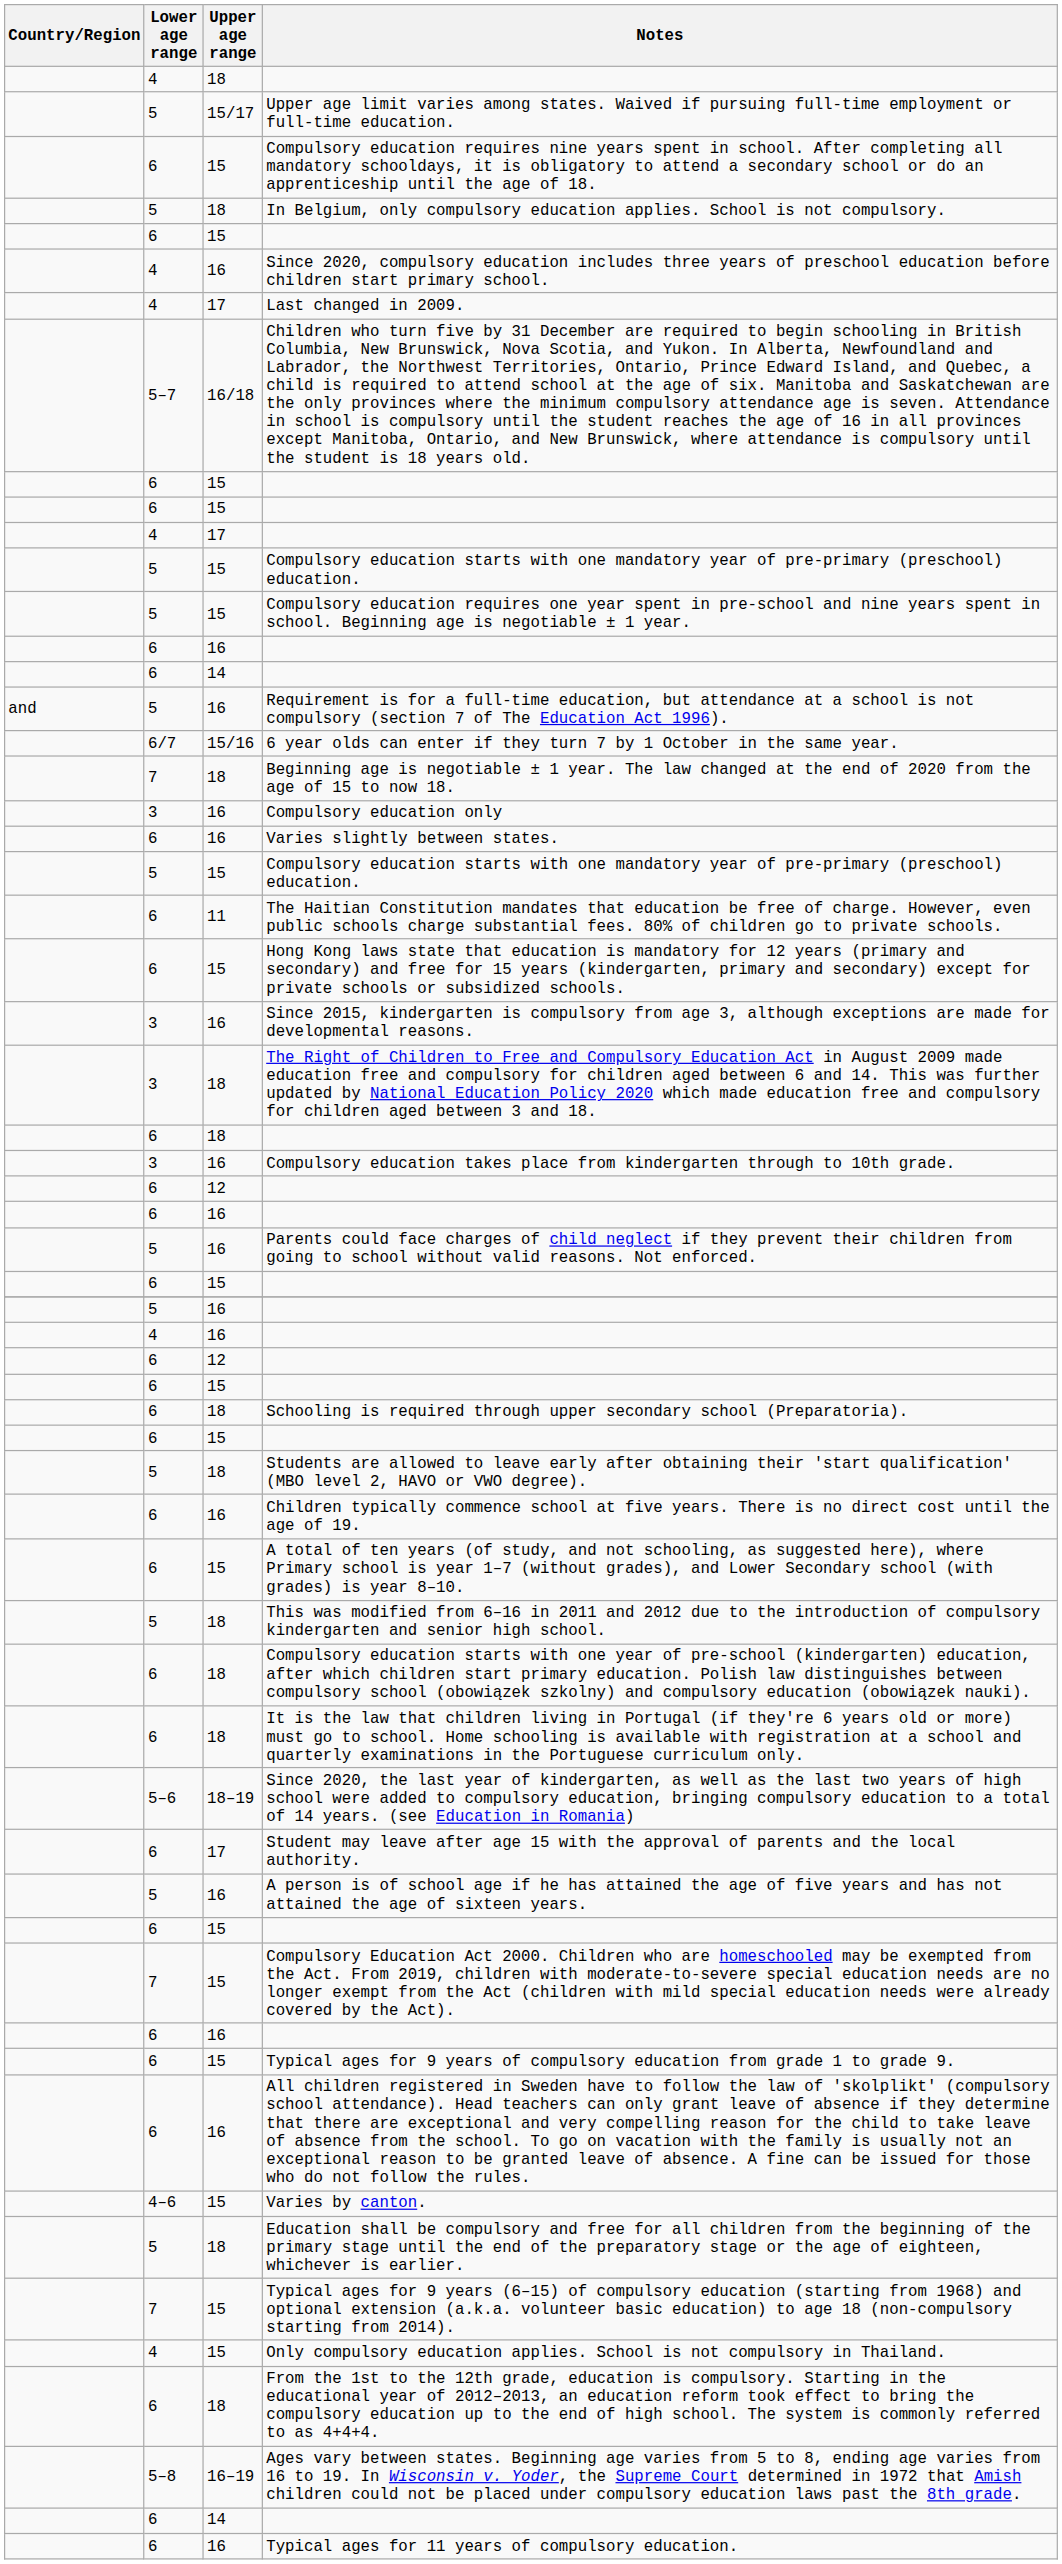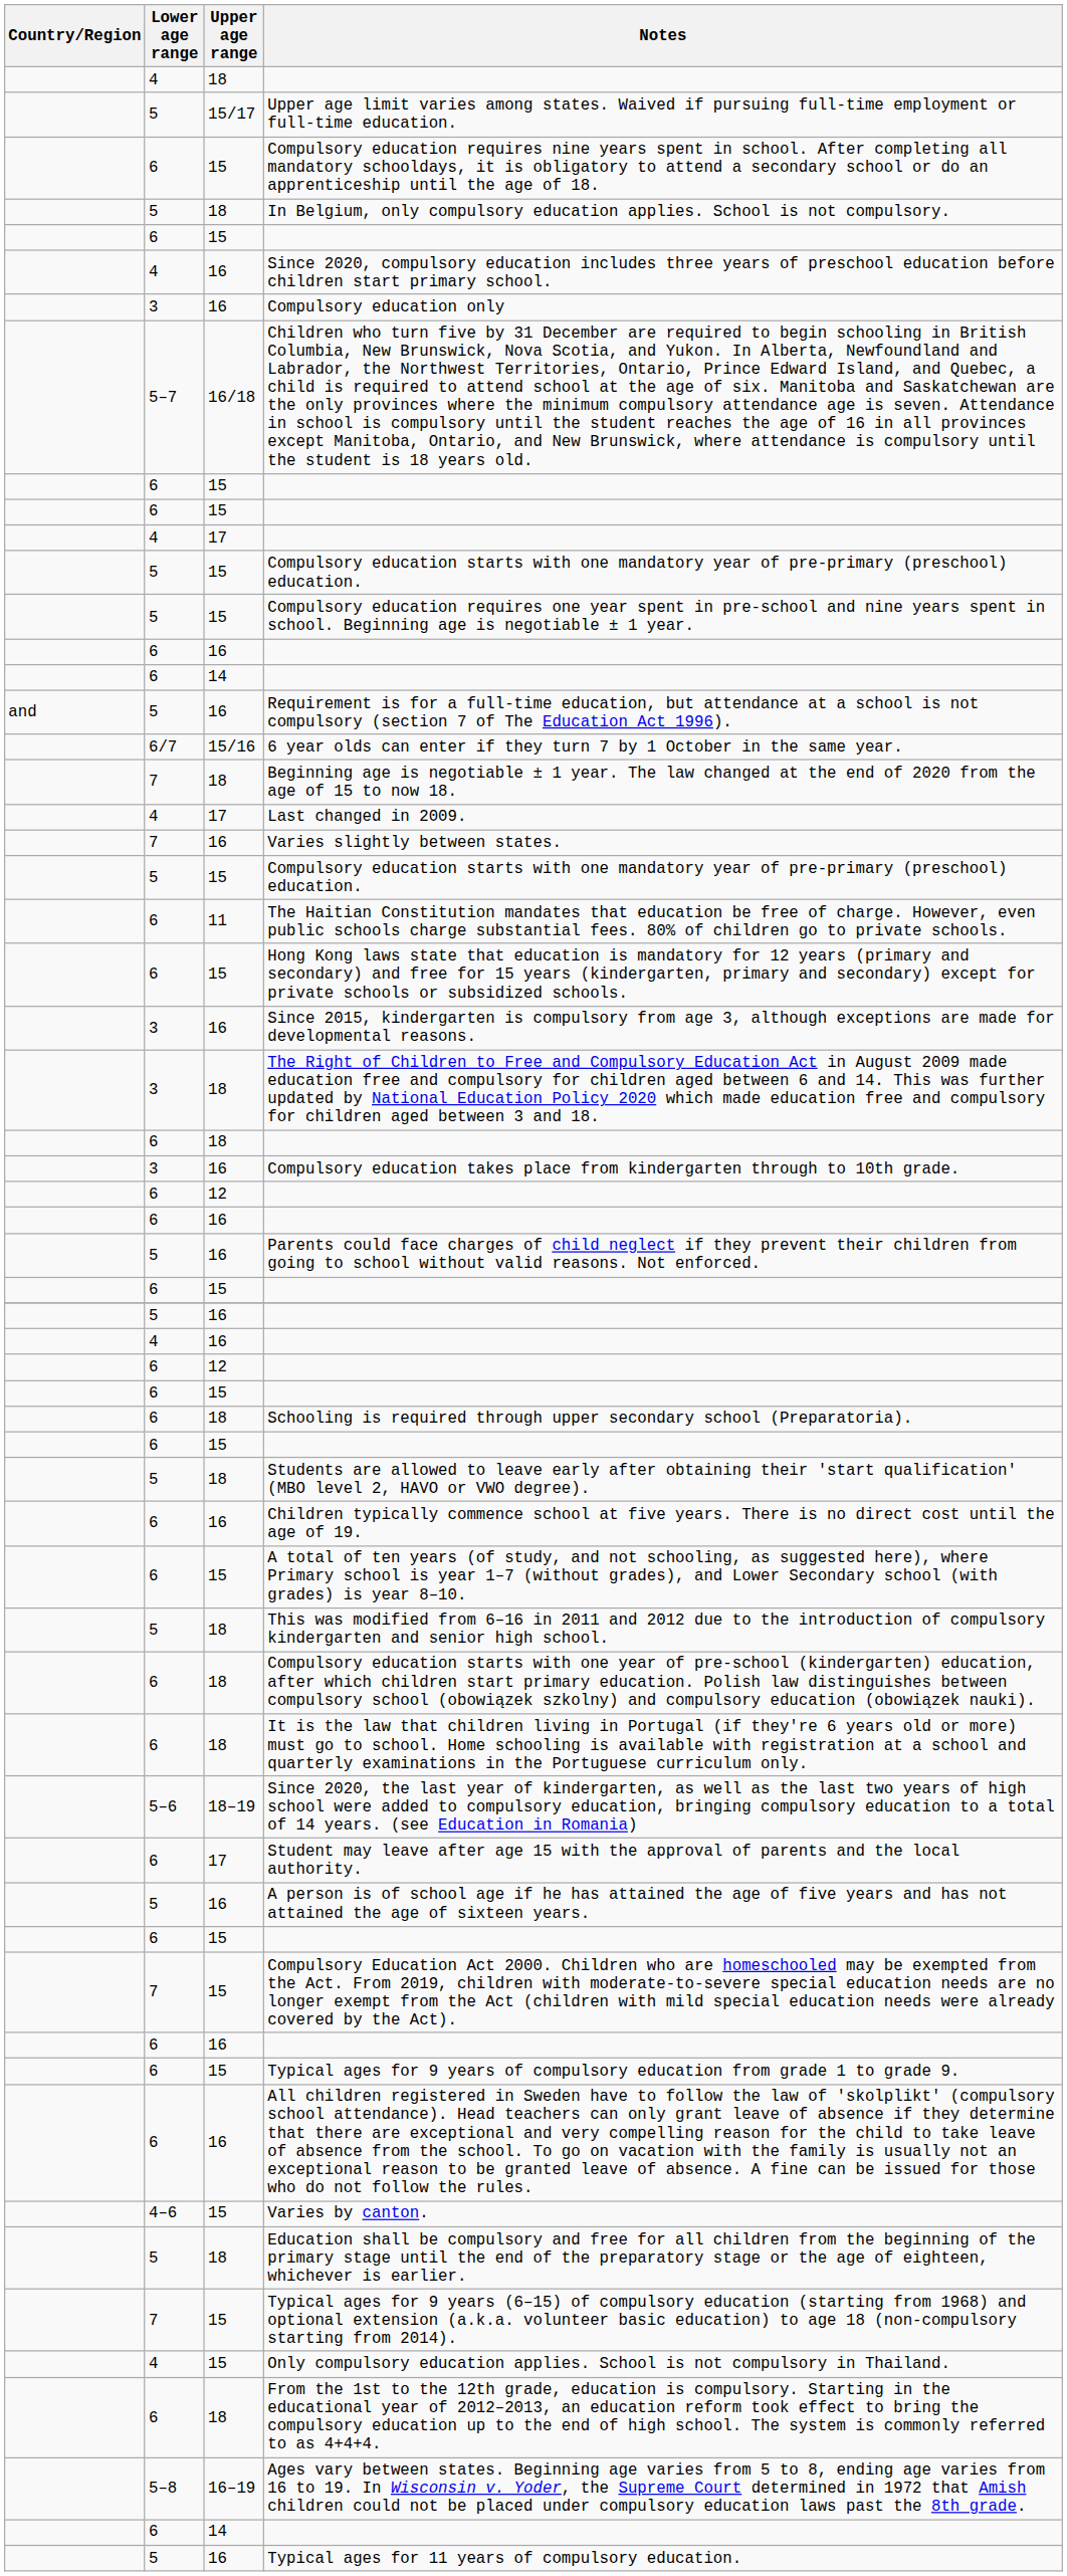rows swapped: Last changed in 2009. <-> Compulsory education only
Varies slightly between states. | Lower age range: 6 -> 7
Typical ages for 11 years of compulsory education. | Lower age range: 6 -> 5
